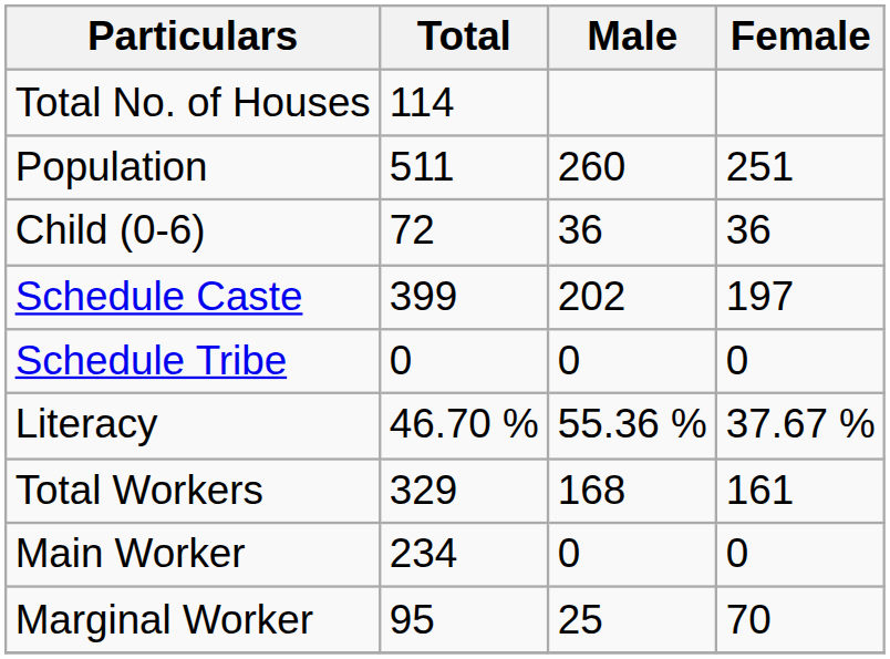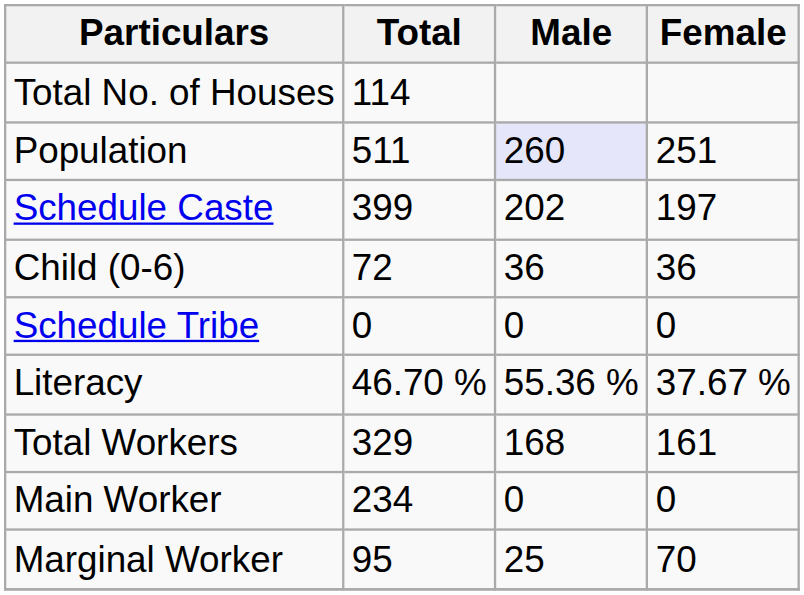Population | Male: no background -> lavender background
rows swapped: Child (0-6) <-> Schedule Caste
